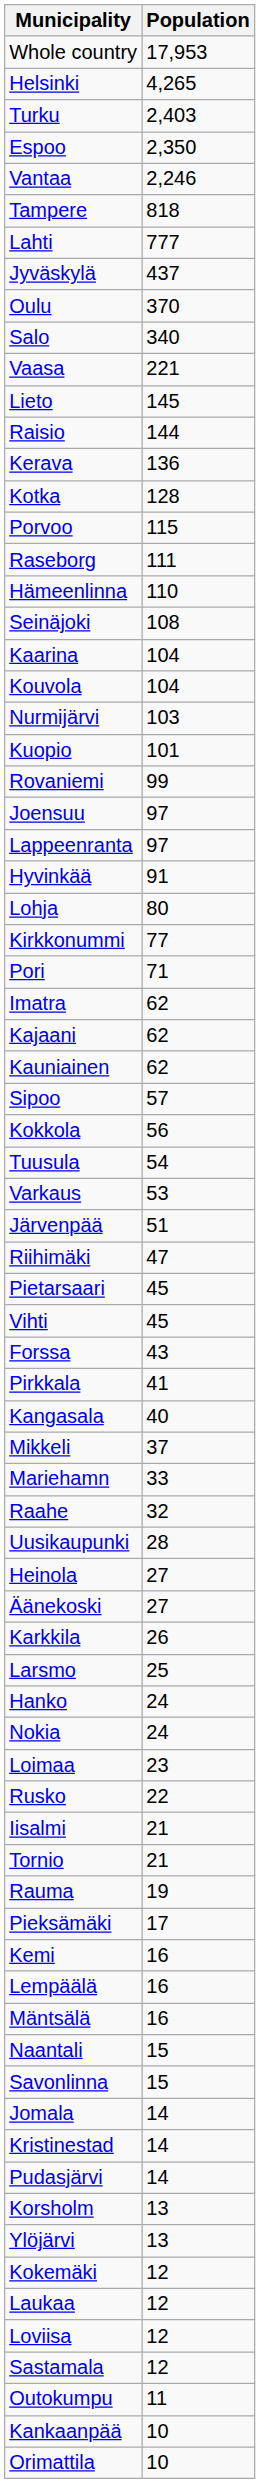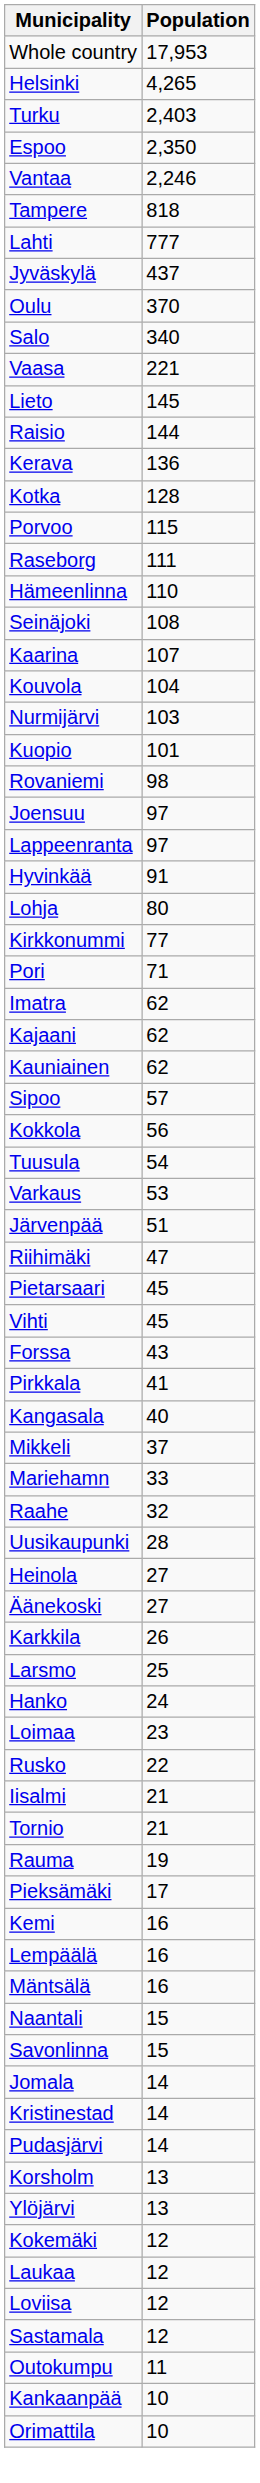Kaarina | Population: 104 -> 107
Rovaniemi | Population: 99 -> 98
- row: Nokia | 24
